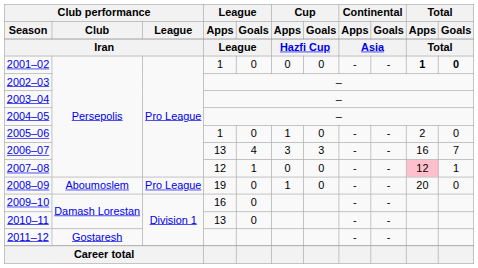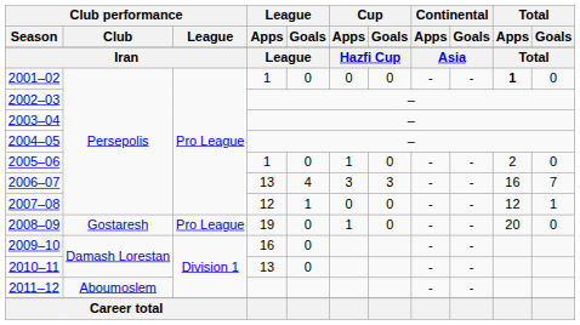2001–02 | Total / Goals: bold -> normal
2007–08 | Total / Apps: pink background -> no background
2008–09 | Club performance / Club: Aboumoslem -> Gostaresh
2011–12 | Club performance / Club: Gostaresh -> Aboumoslem
